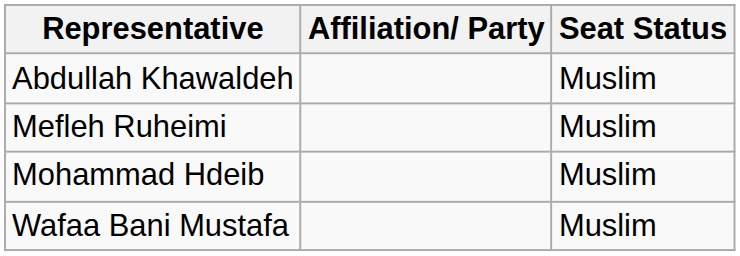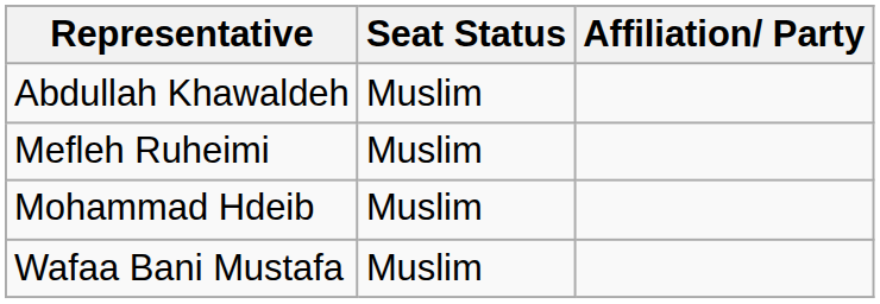columns swapped: Affiliation/ Party <-> Seat Status
